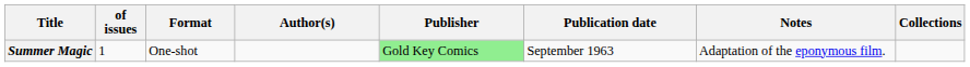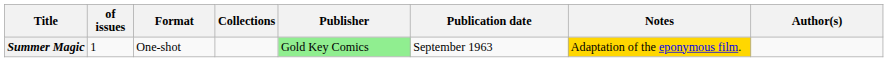columns swapped: Author(s) <-> Collections
Summer Magic | Notes: no background -> gold background
